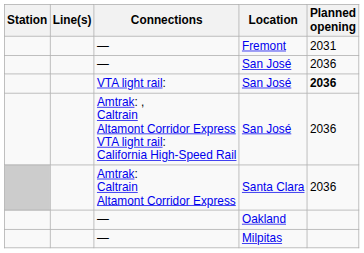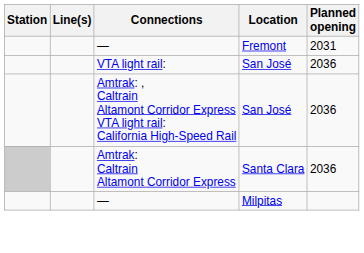- row: — | San José | 2036
VTA light rail: / San José | Planned opening: bold -> normal
- row: — | Oakland
